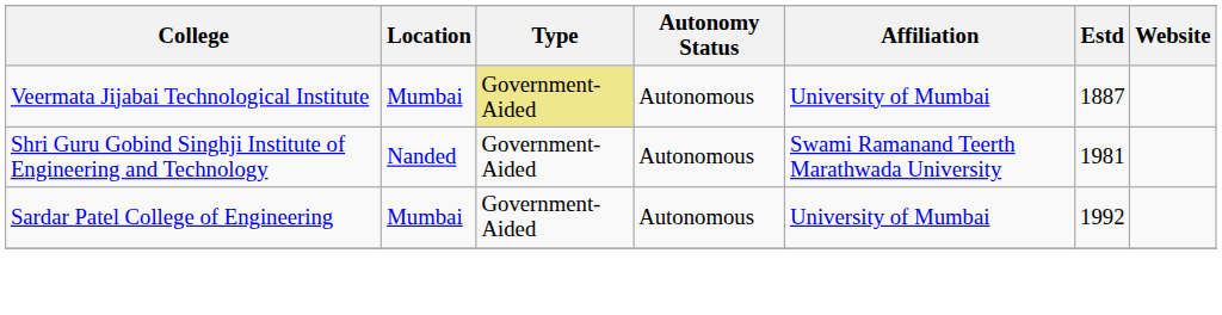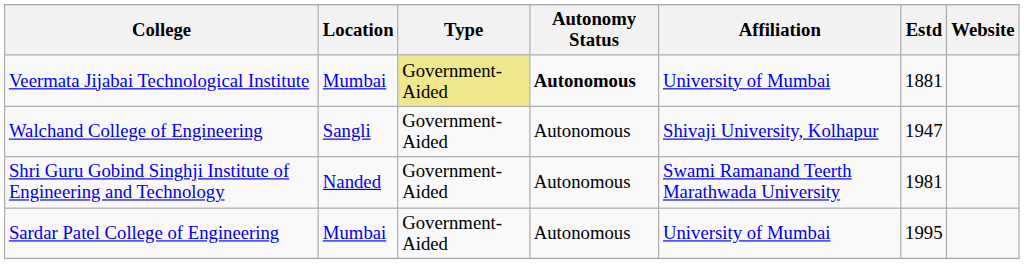Veermata Jijabai Technological Institute | Autonomy Status: normal -> bold
Veermata Jijabai Technological Institute | Estd: 1887 -> 1881
+ row: Walchand College of Engineering | Sangli | Government-Aided | Autonomous | Shivaji University, Kolhapur | 1947
Sardar Patel College of Engineering | Estd: 1992 -> 1995
